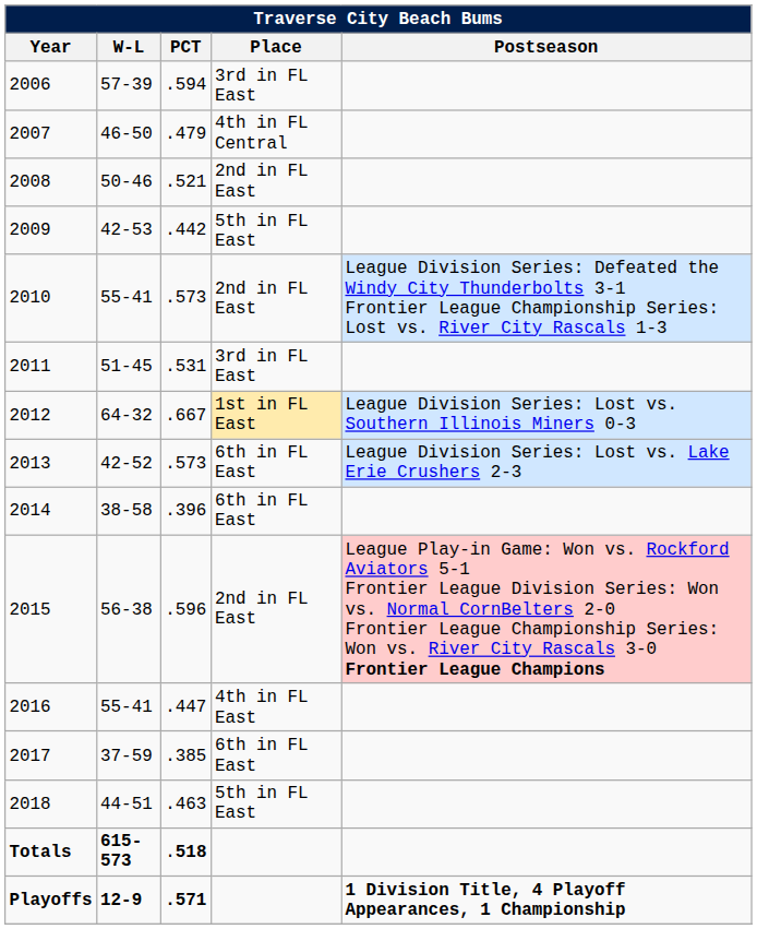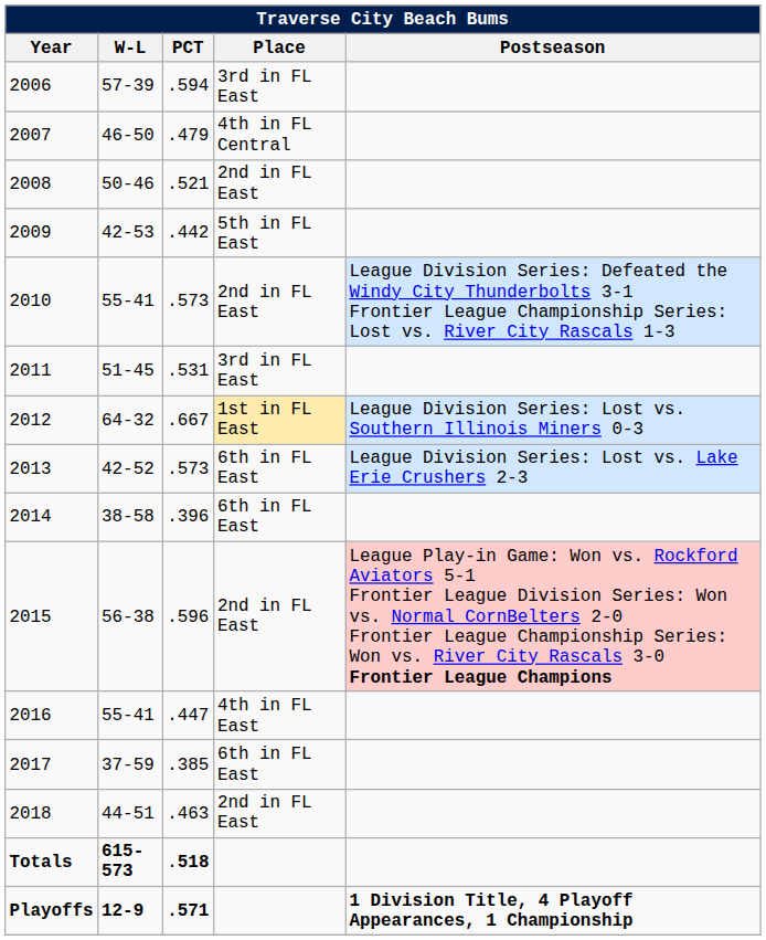2018 | Place: 5th in FL East -> 2nd in FL East
